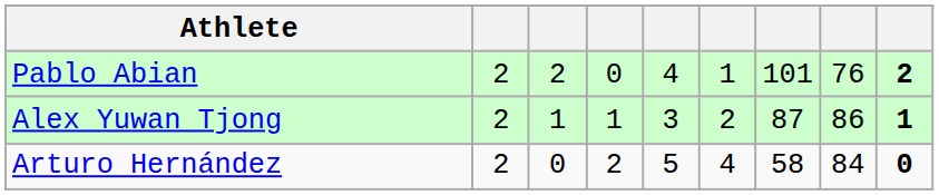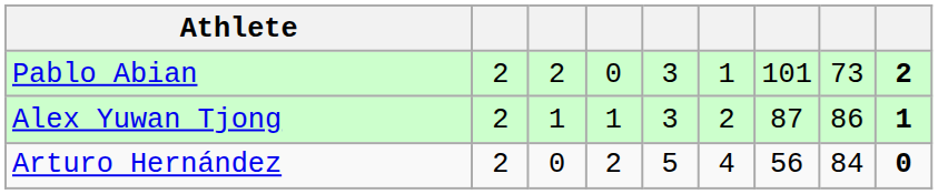Pablo Abian | column 5: 4 -> 3
Pablo Abian | column 8: 76 -> 73
Arturo Hernández | column 7: 58 -> 56
